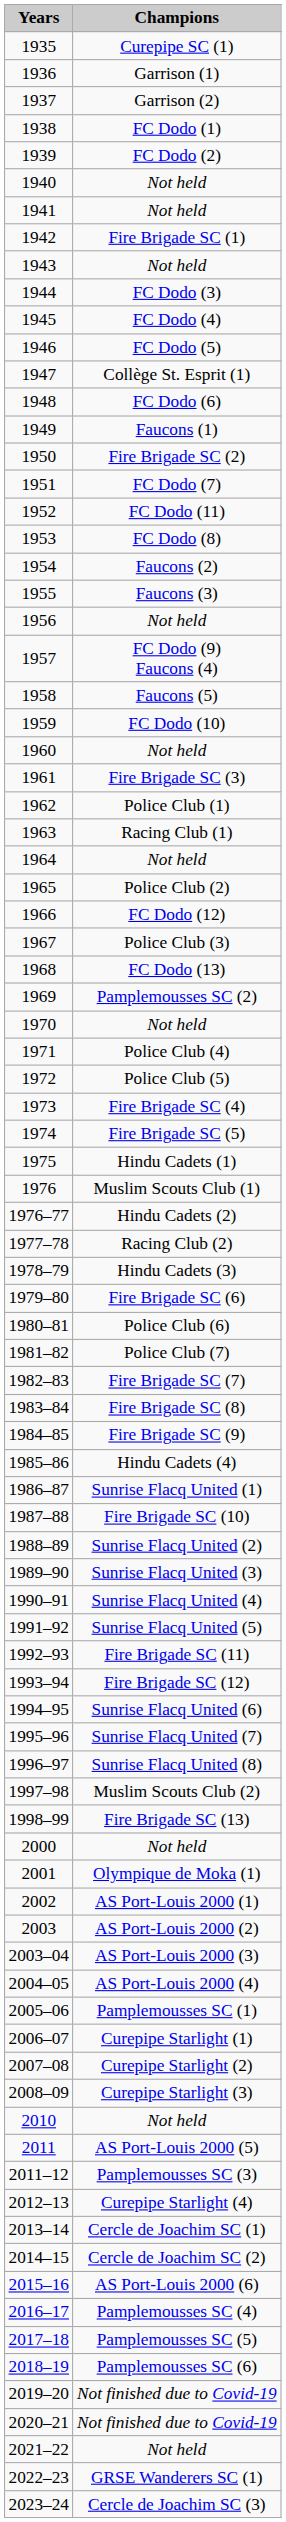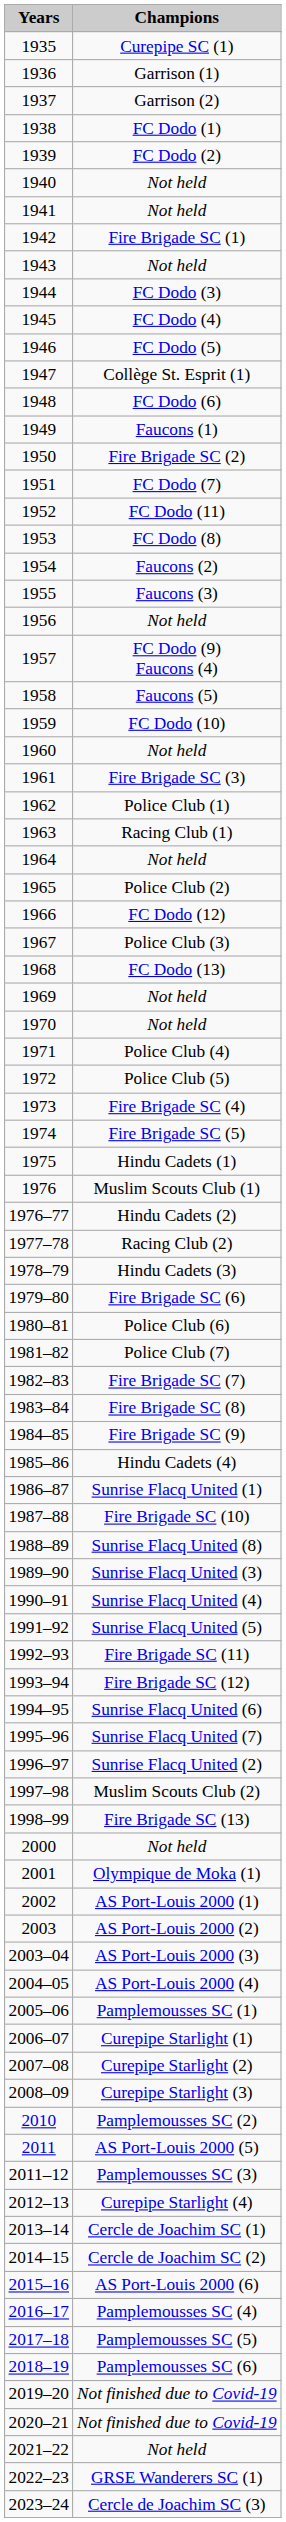1969 | Champions: Pamplemousses SC (2) -> Not held
1988–89 | Champions: Sunrise Flacq United (2) -> Sunrise Flacq United (8)
1996–97 | Champions: Sunrise Flacq United (8) -> Sunrise Flacq United (2)
2010 | Champions: Not held -> Pamplemousses SC (2)
